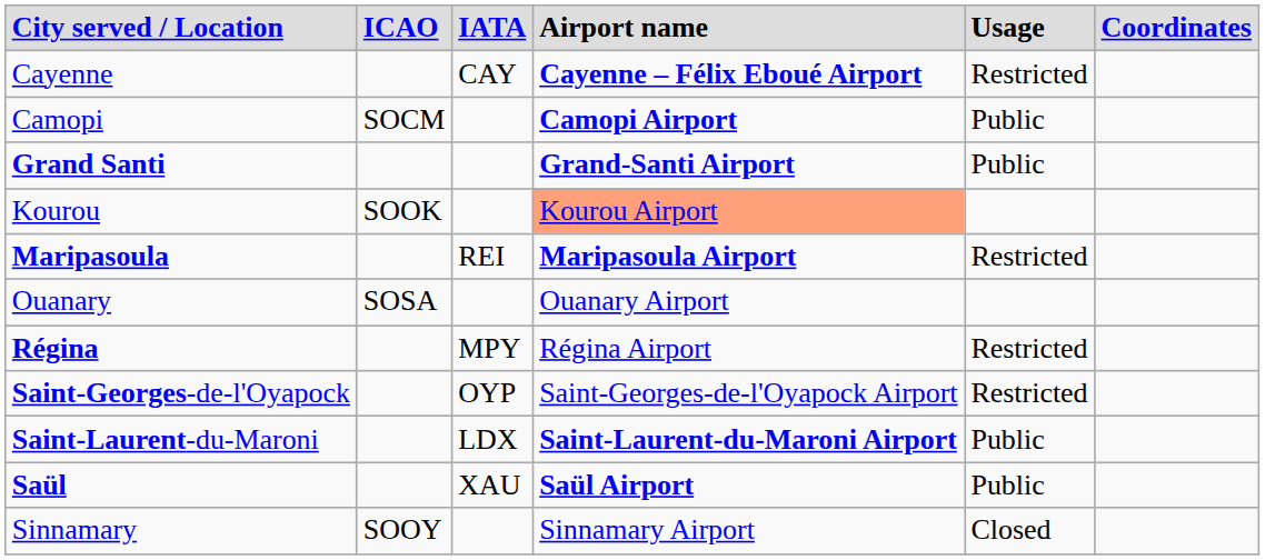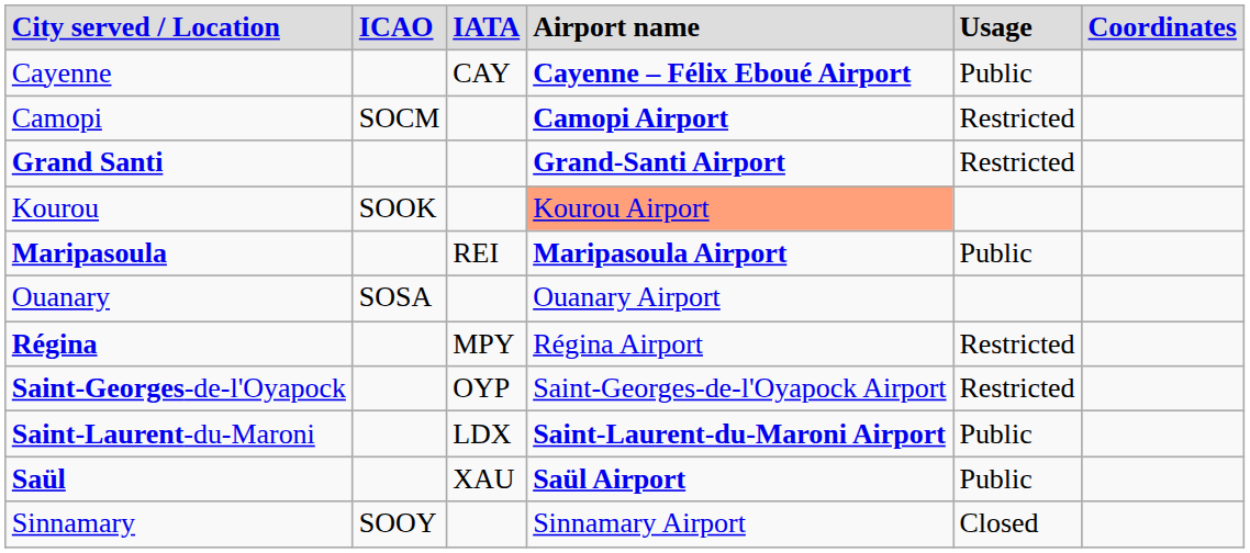Cayenne | column 5: Restricted -> Public
Camopi | column 5: Public -> Restricted
Grand Santi | column 5: Public -> Restricted
Maripasoula | column 5: Restricted -> Public
